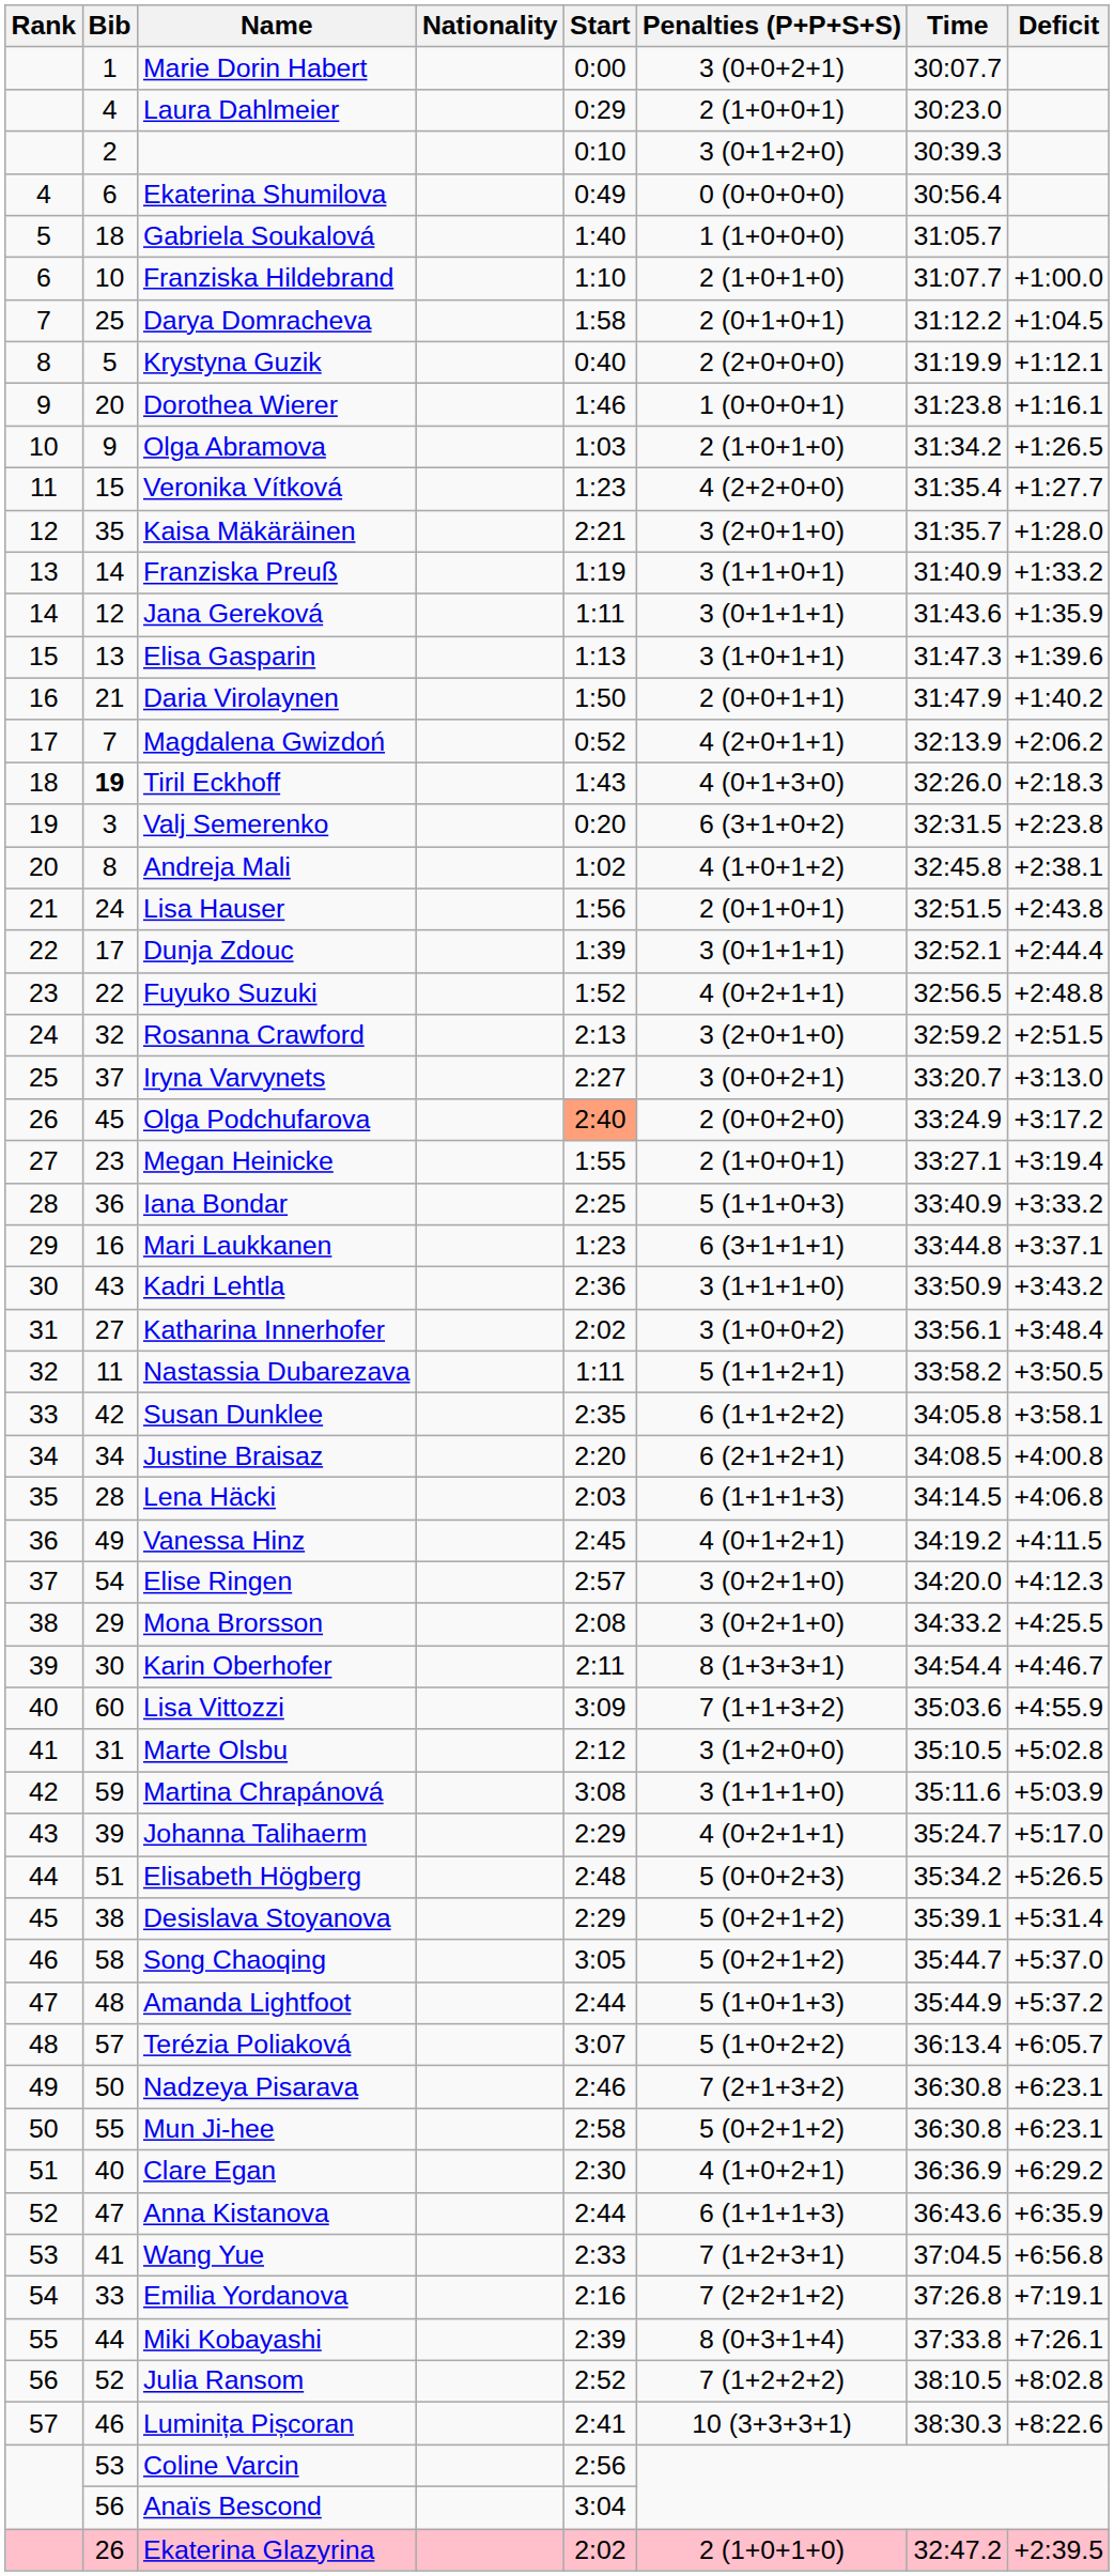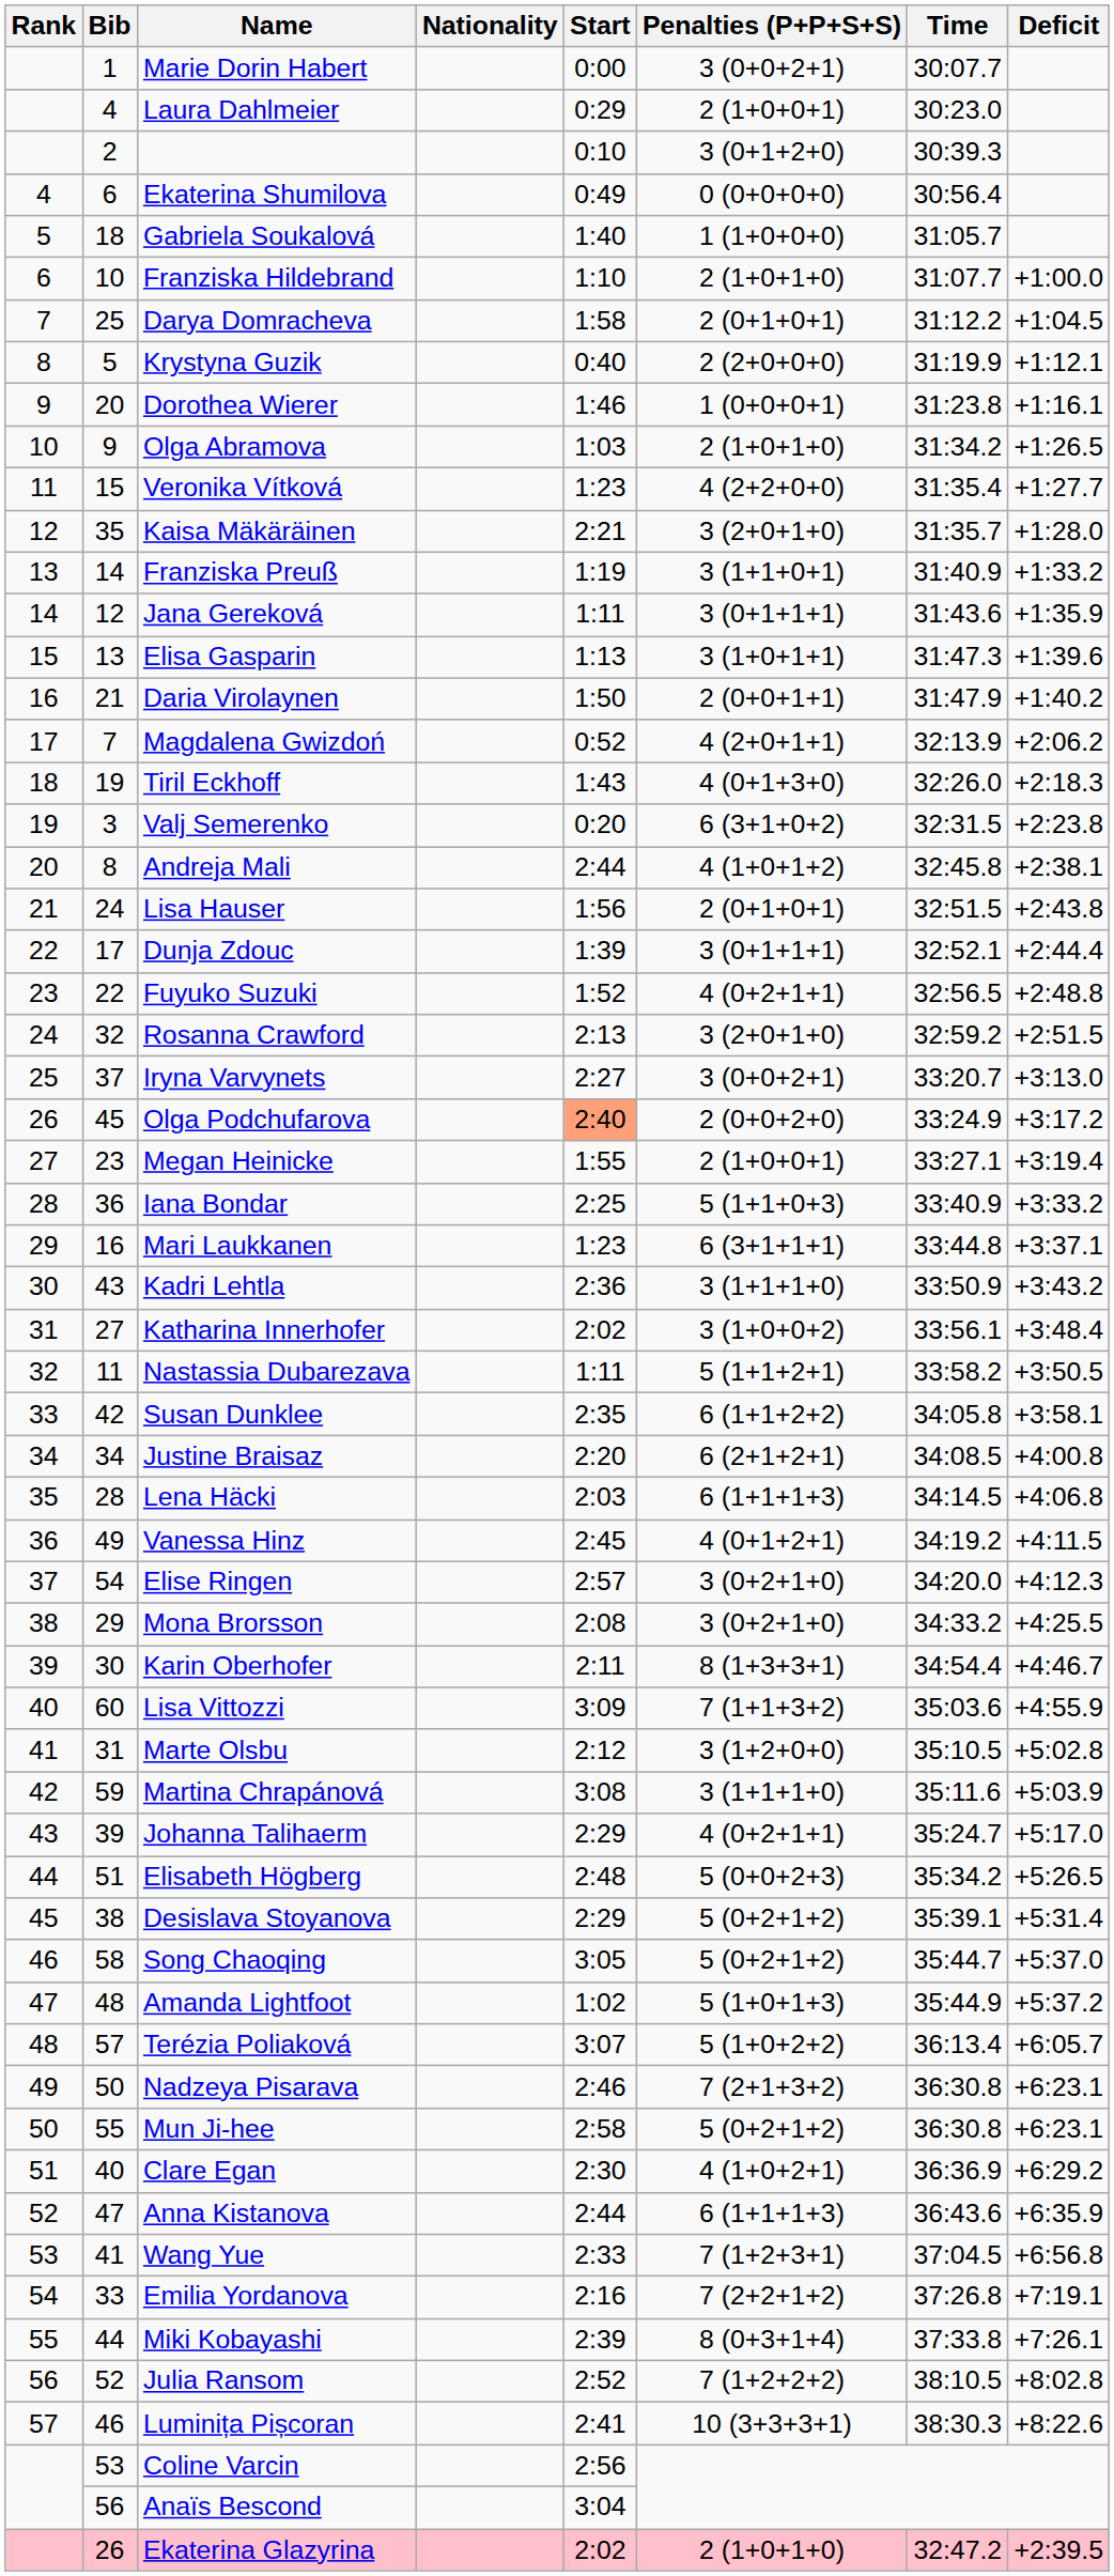Tiril Eckhoff | Bib: bold -> normal
Andreja Mali | Start: 1:02 -> 2:44
Amanda Lightfoot | Start: 2:44 -> 1:02
